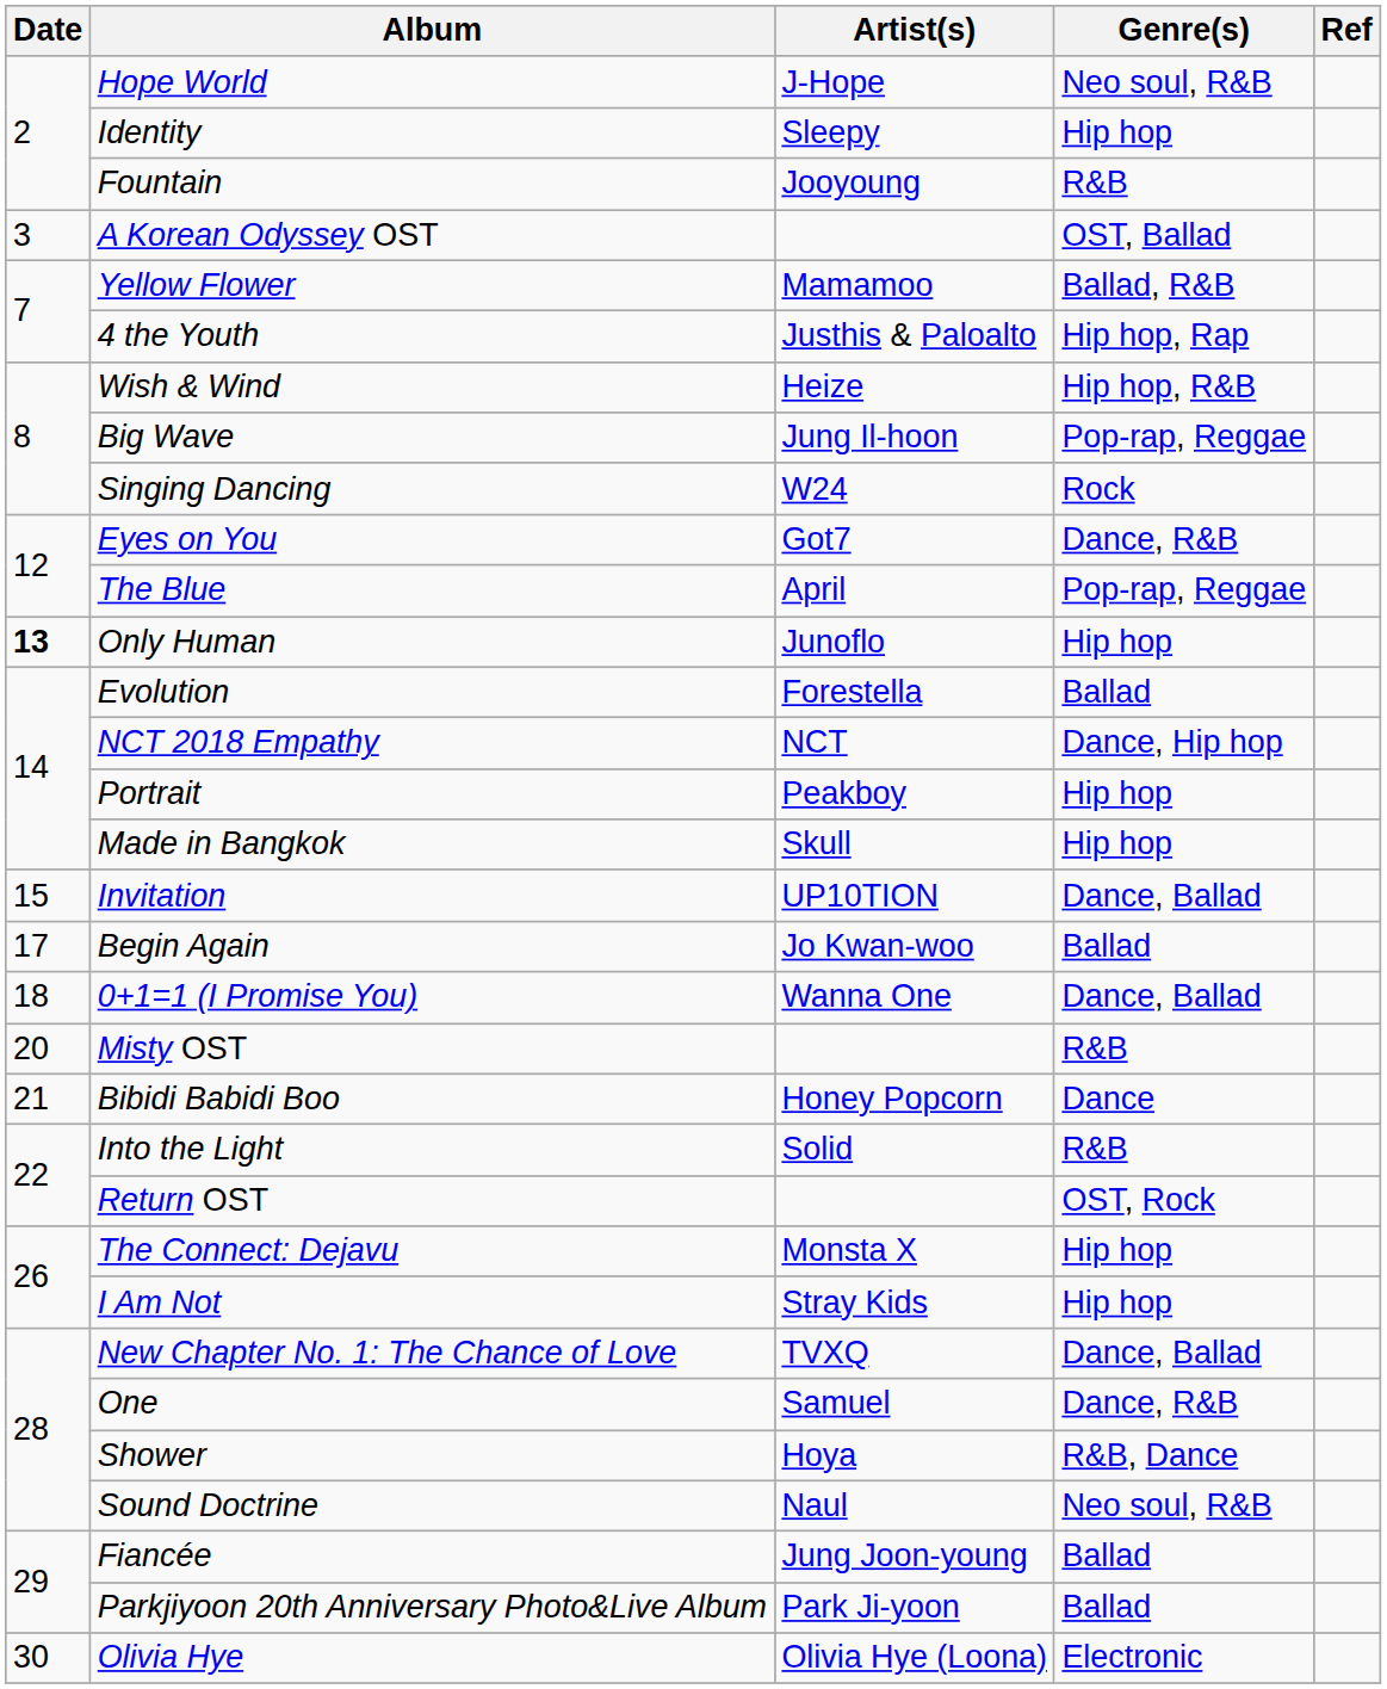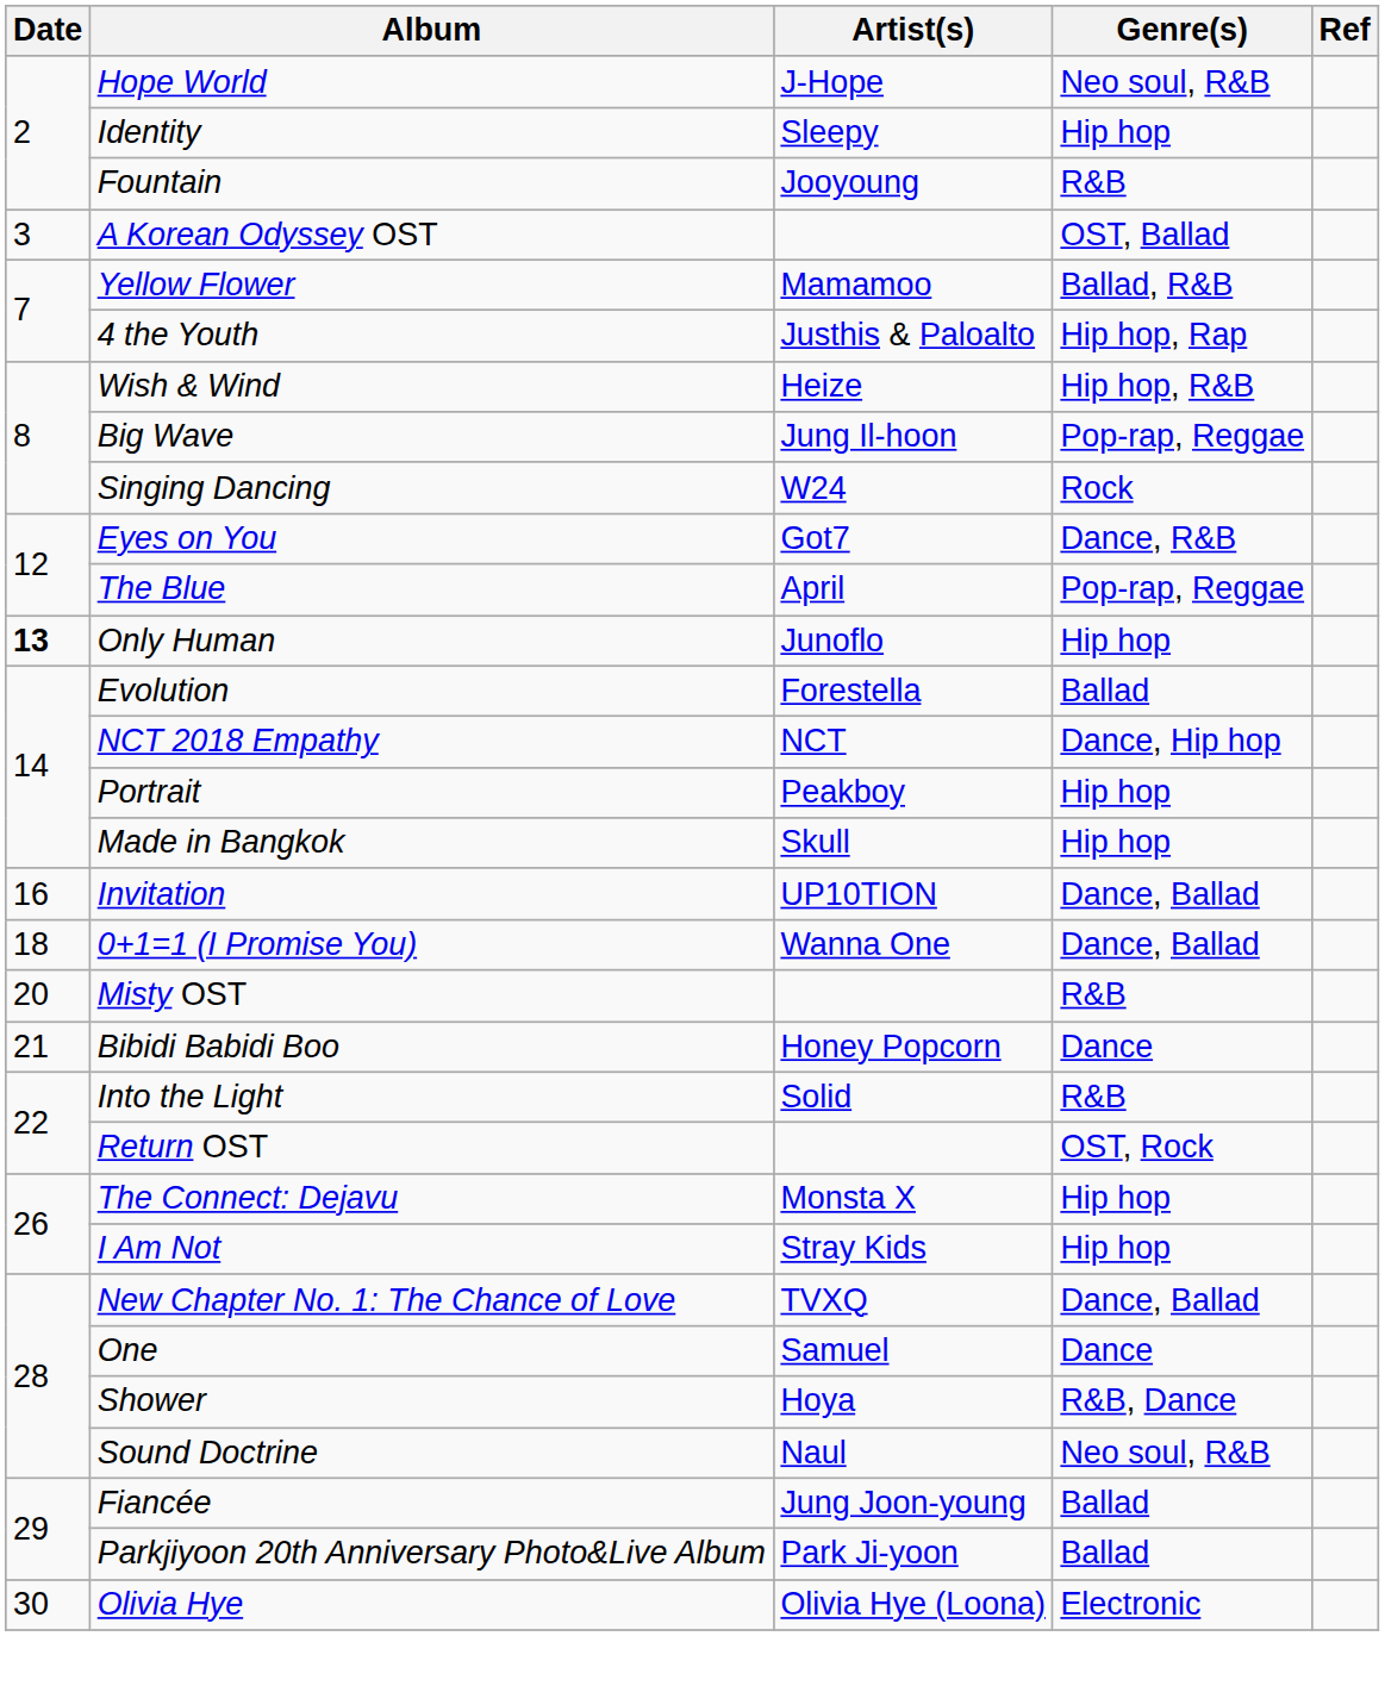Invitation | Date: 15 -> 16
- row: 17 | Begin Again | Jo Kwan-woo | Ballad
One | Genre(s): Dance, R&B -> Dance
